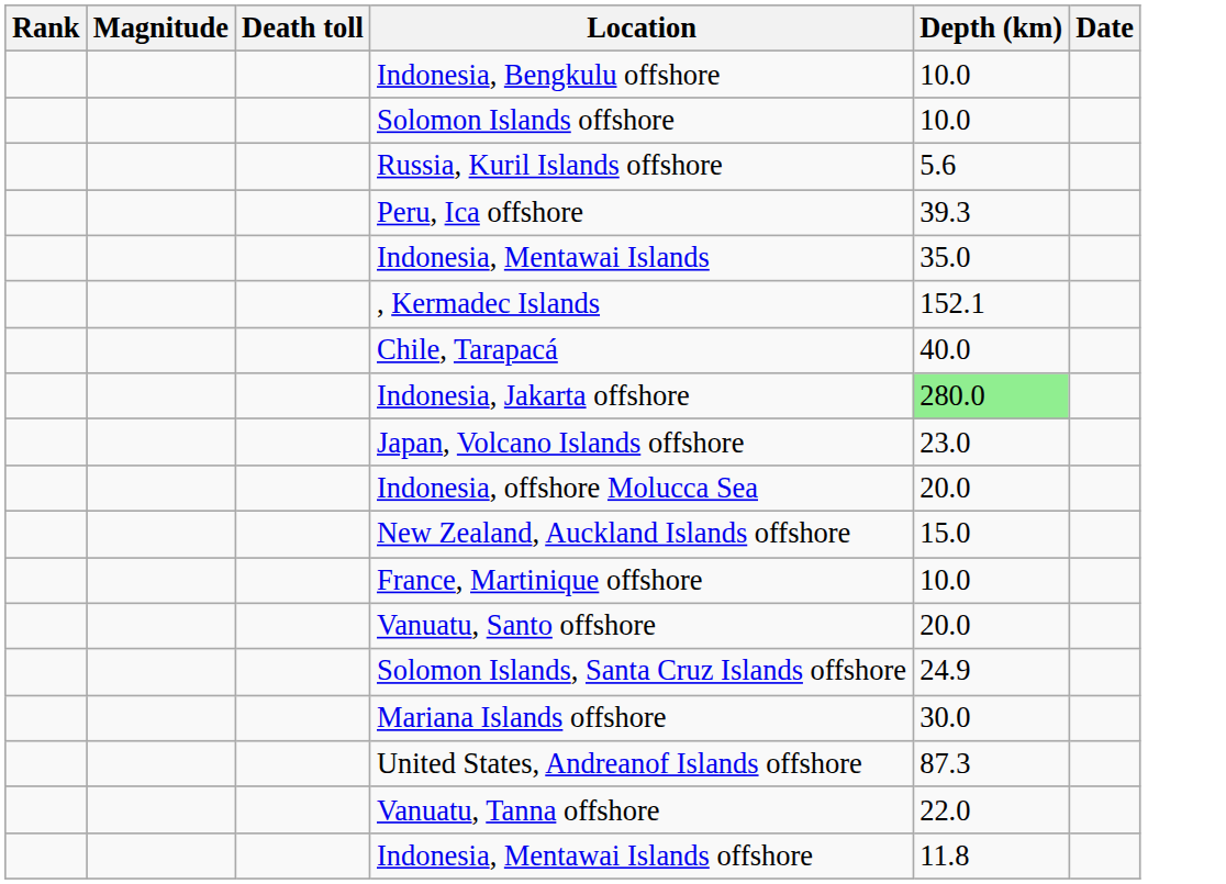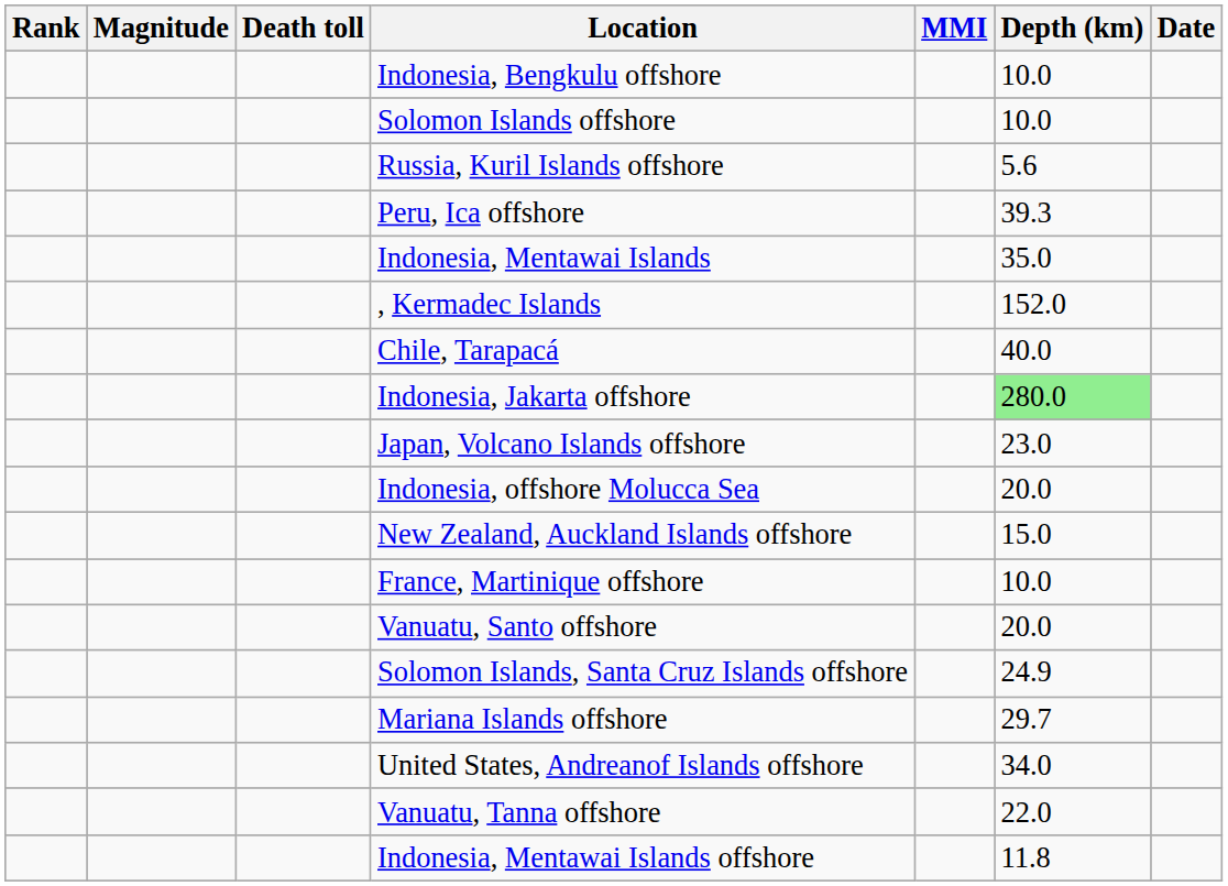+ column: MMI
, Kermadec Islands | Depth (km): 152.1 -> 152.0
Mariana Islands offshore | Depth (km): 30.0 -> 29.7
United States, Andreanof Islands offshore | Depth (km): 87.3 -> 34.0
